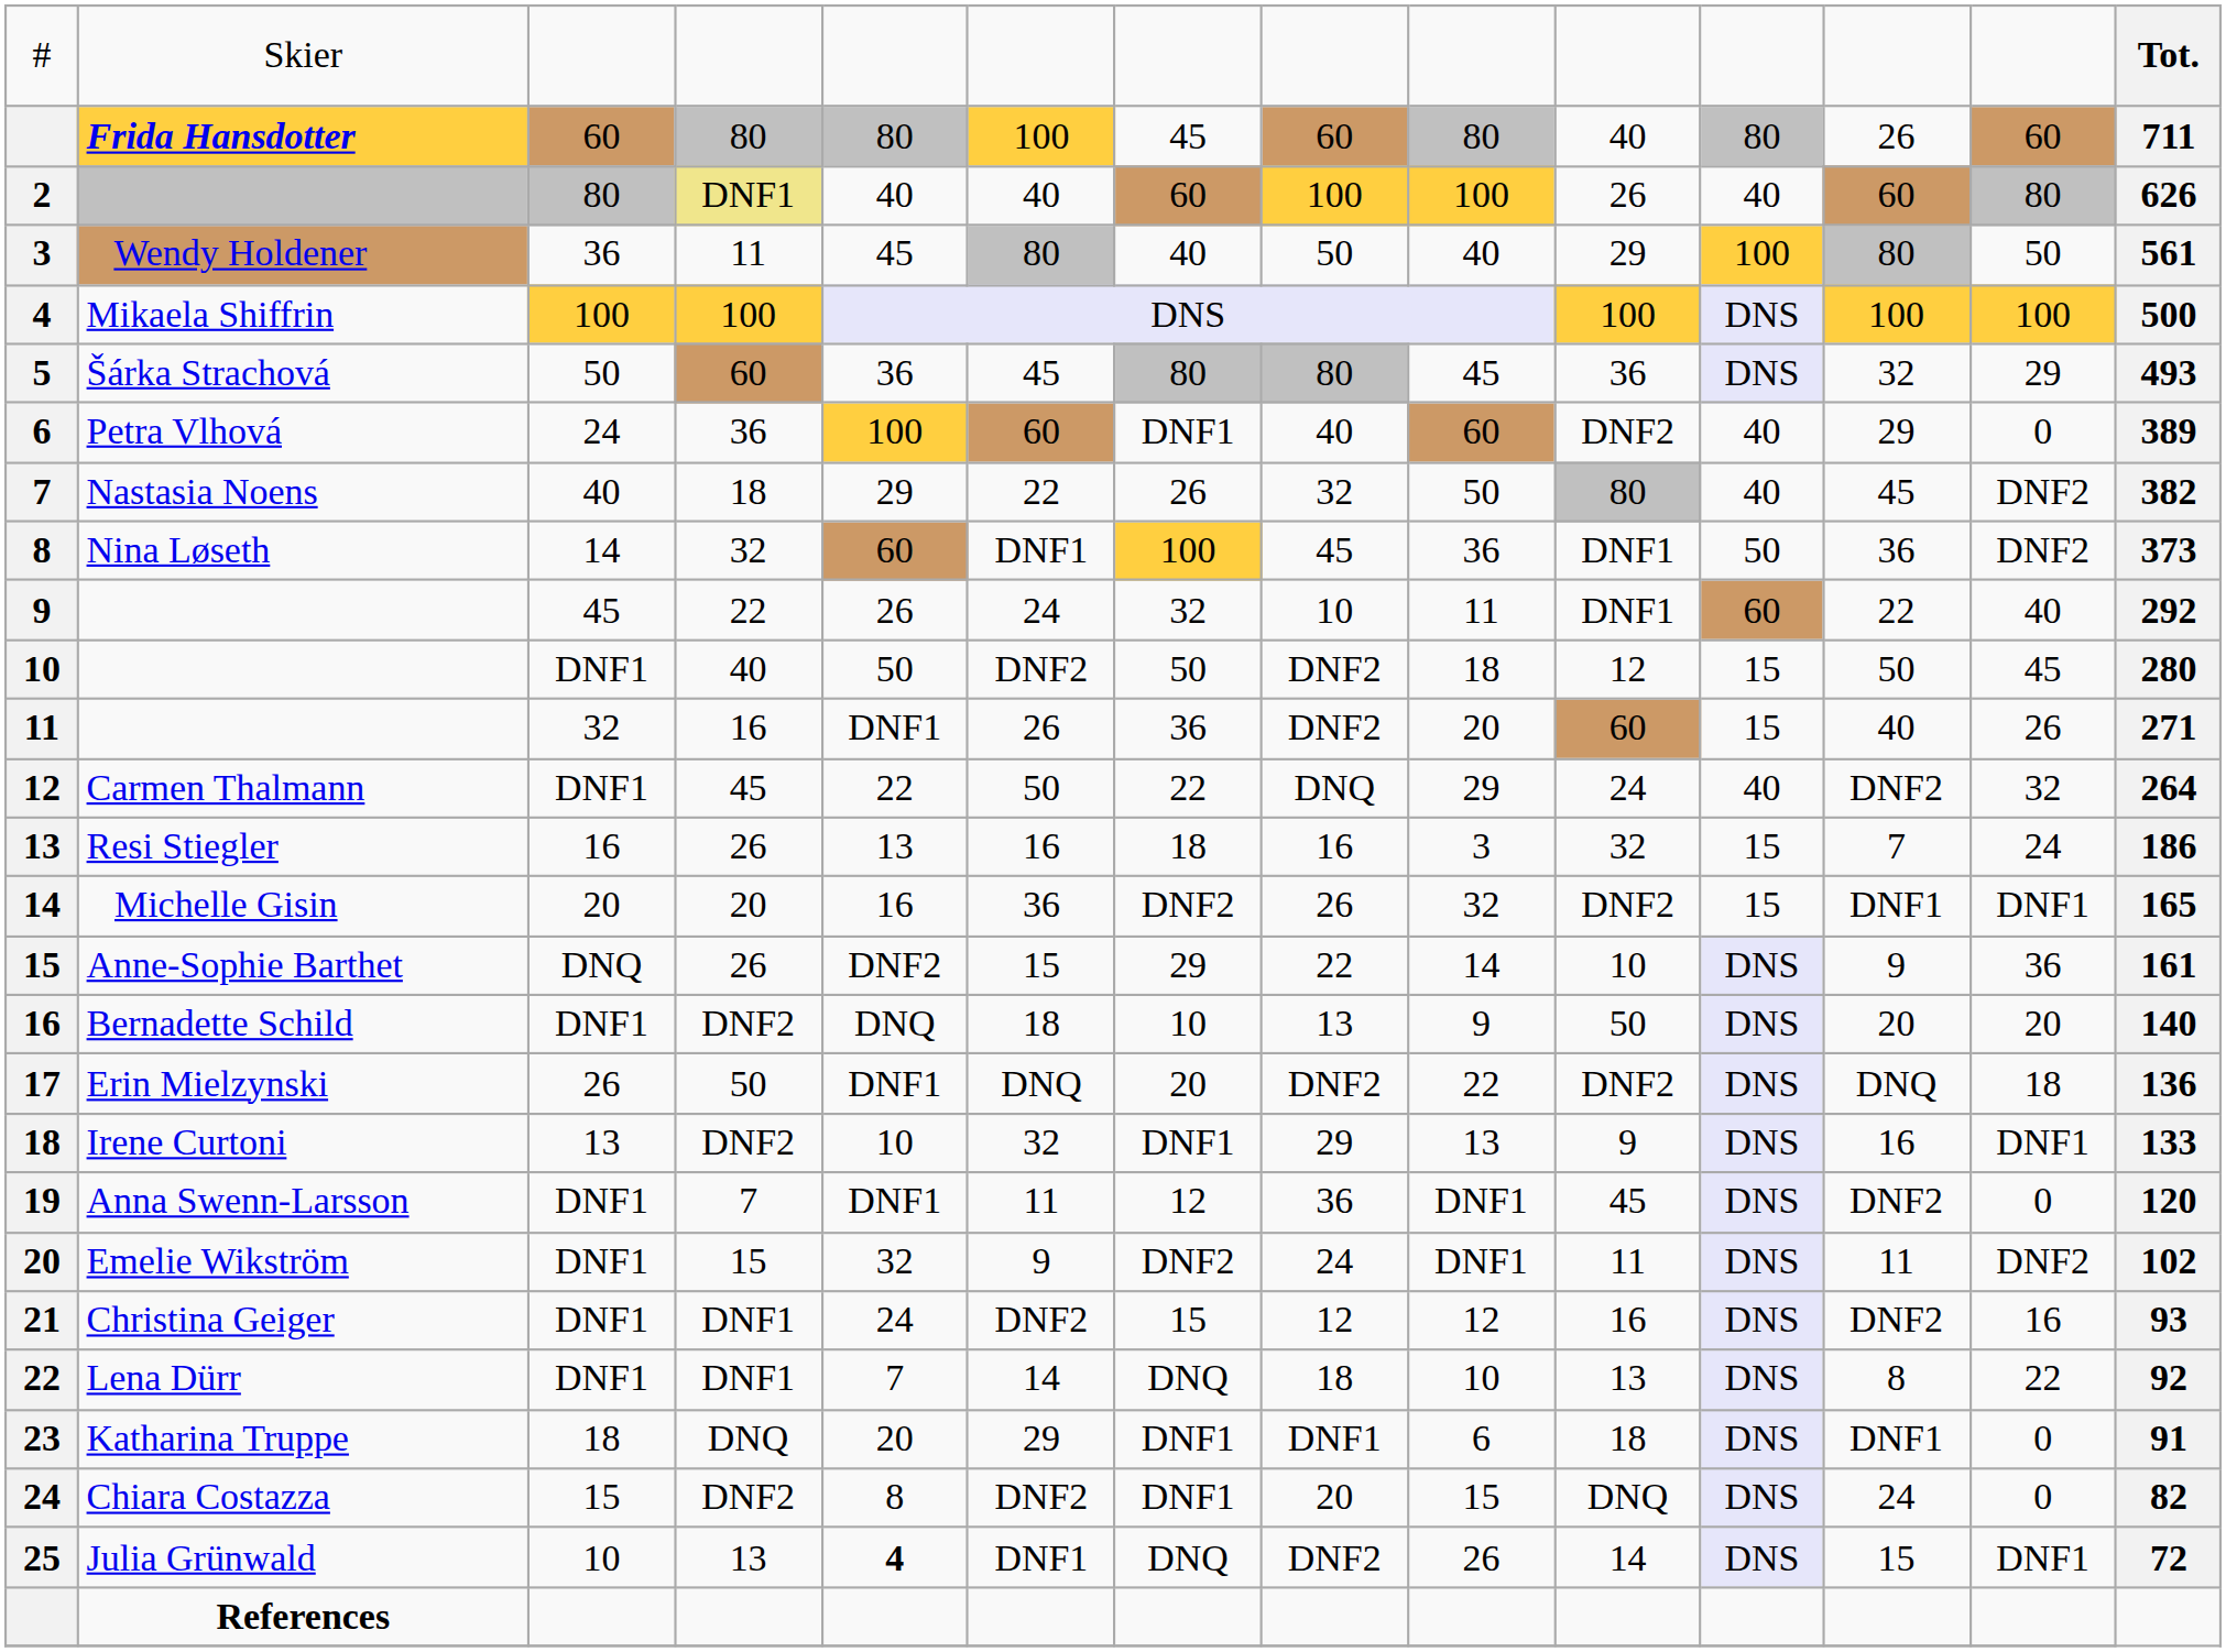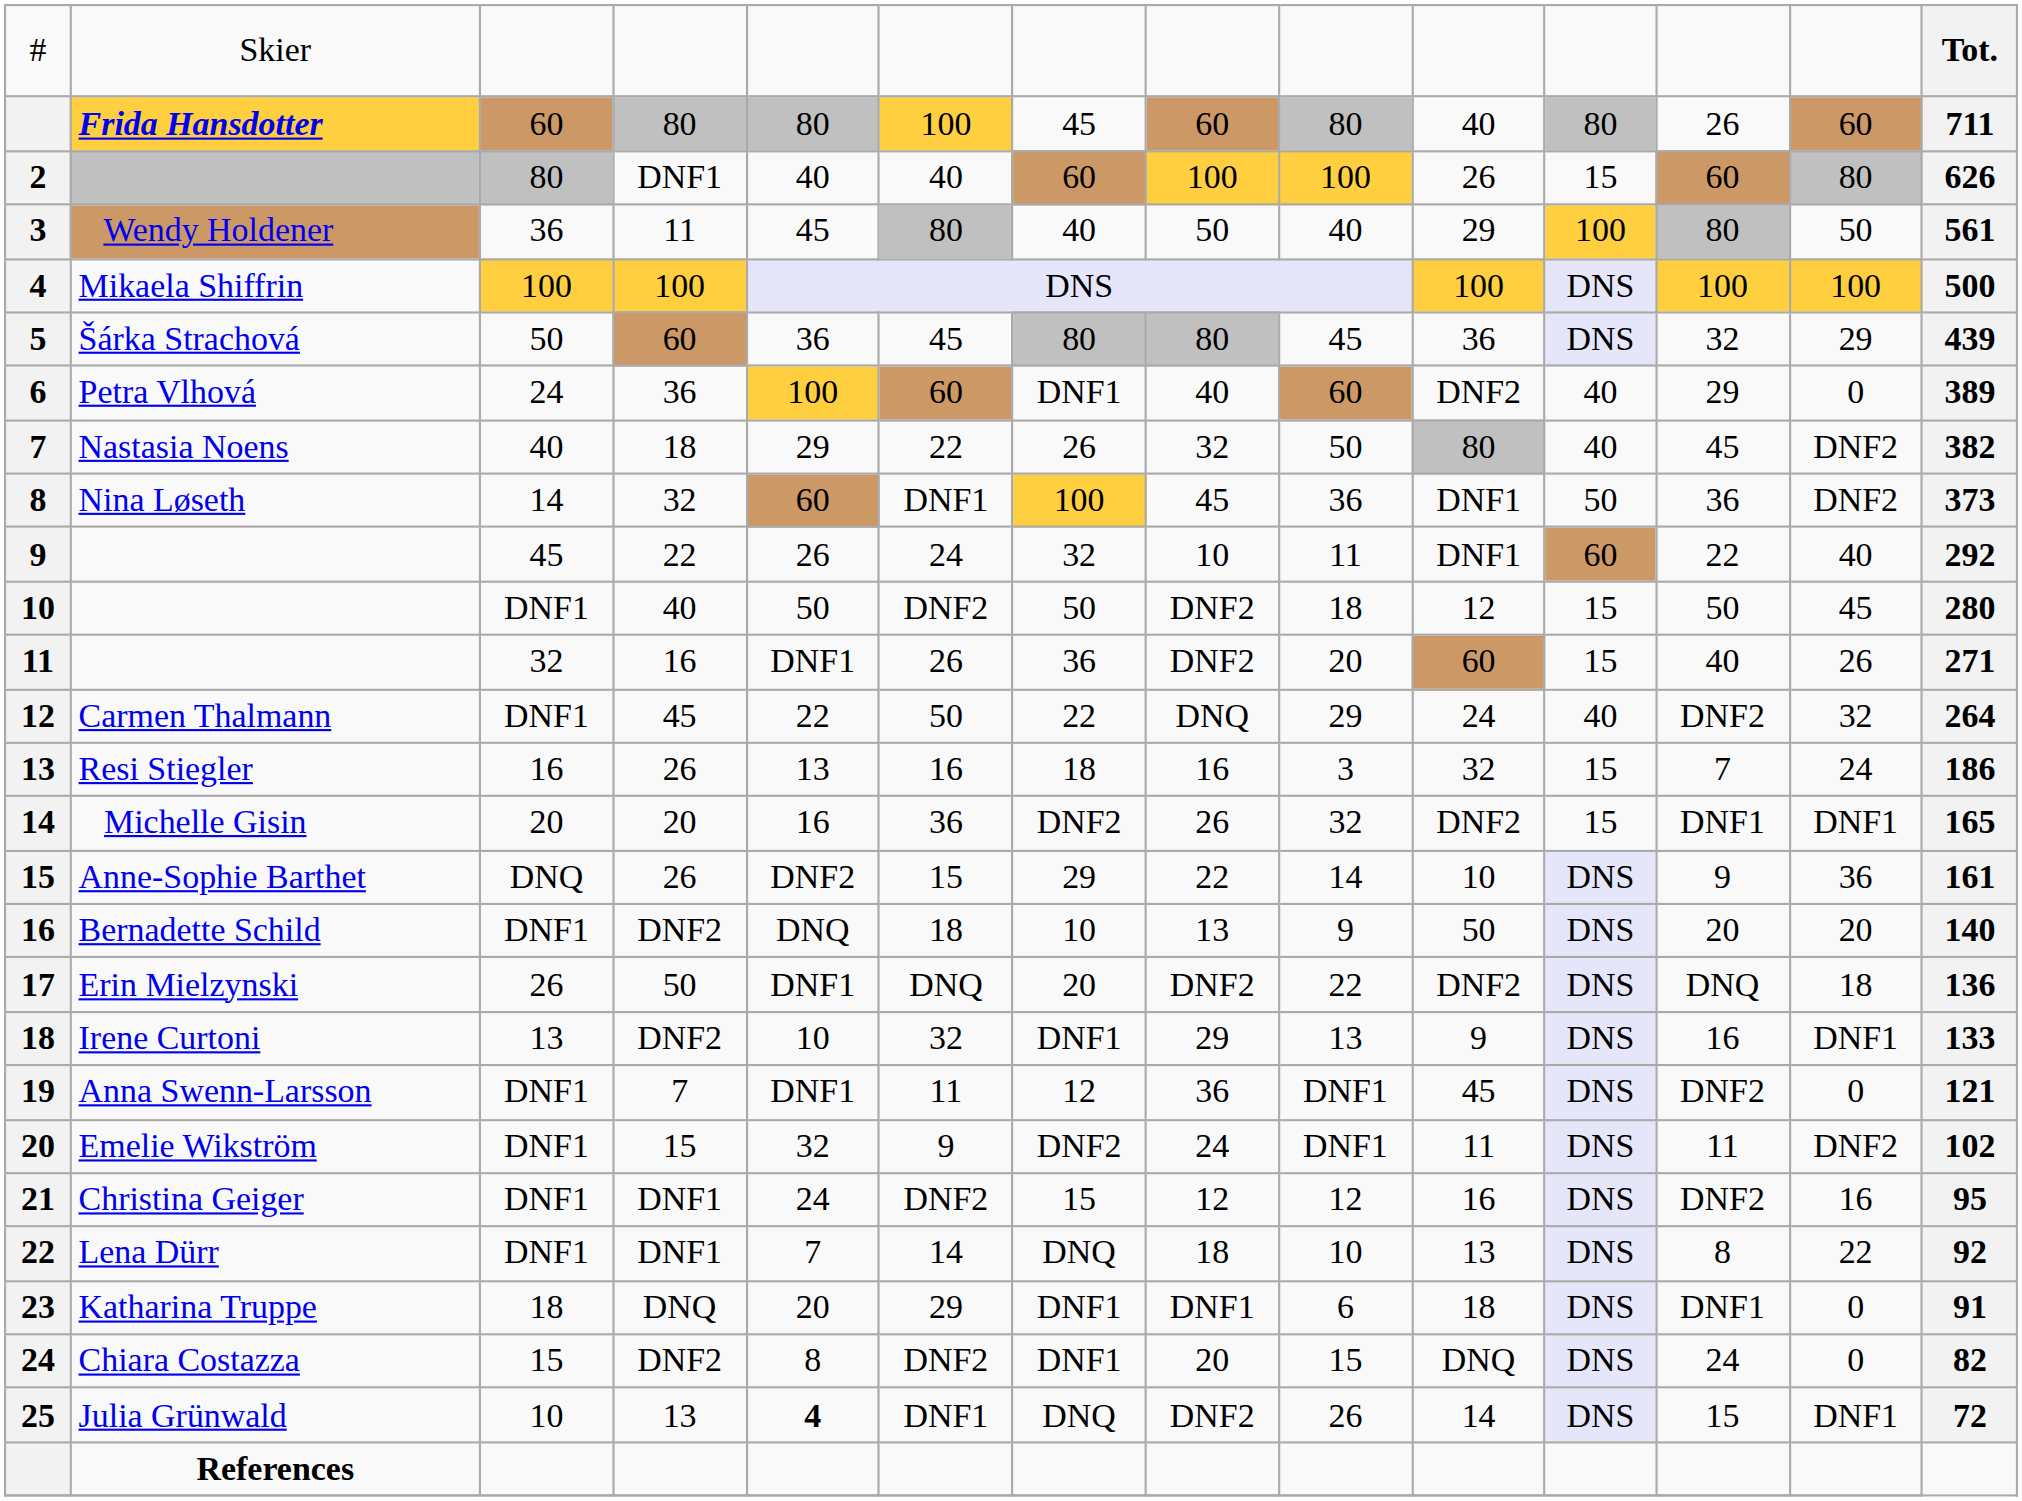2 | column 4: khaki background -> no background
2 | column 11: 40 -> 15
5 | column 14: 493 -> 439
19 | column 14: 120 -> 121
21 | column 14: 93 -> 95
